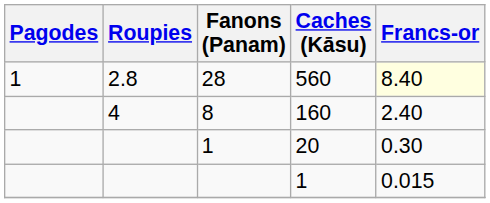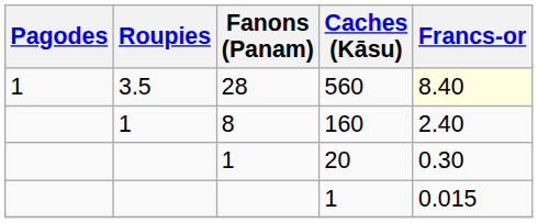28 | Roupies: 2.8 -> 3.5
8 | Roupies: 4 -> 1
